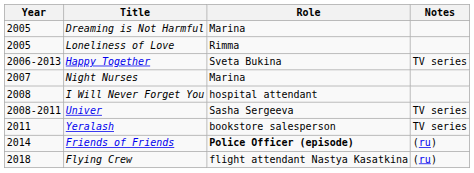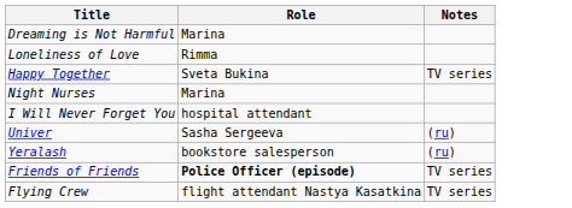- column: Year | 2005 | 2005 | 2006-2013 | 2007 | 2008 | 2008-2011 | 2011 | 2014 | 2018
Univer | Notes: TV series -> (ru)
Yeralash | Notes: TV series -> (ru)
Friends of Friends | Notes: (ru) -> TV series
Flying Crew | Notes: (ru) -> TV series
